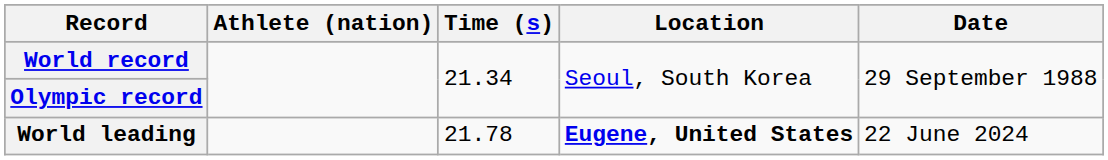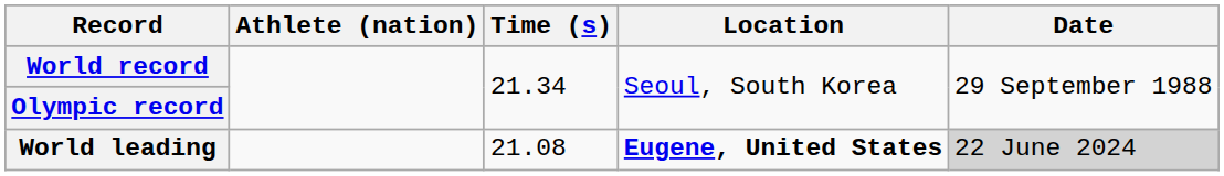World leading | Time (s): 21.78 -> 21.08
World leading | Date: no background -> lightgrey background
